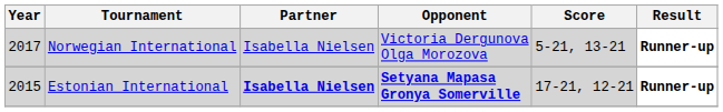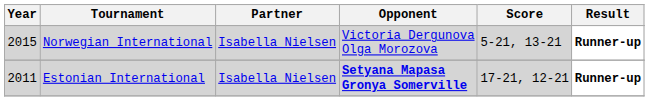Norwegian International | Year: 2017 -> 2015
Estonian International | Year: 2015 -> 2011
Estonian International | Partner: bold -> normal
